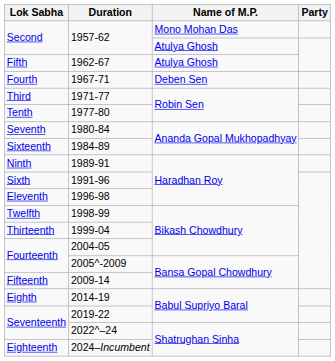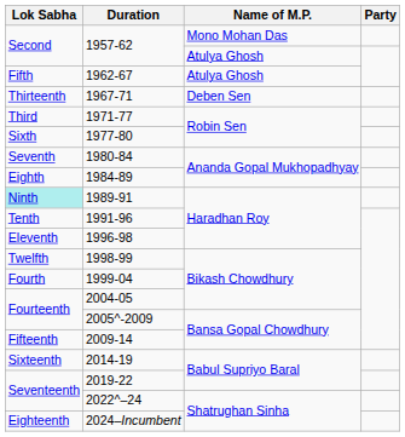1967-71 | Lok Sabha: Fourth -> Thirteenth
1977-80 | Lok Sabha: Tenth -> Sixth
1984-89 | Lok Sabha: Sixteenth -> Eighth
1989-91 | Lok Sabha: no background -> paleturquoise background
1991-96 | Lok Sabha: Sixth -> Tenth
1999-04 | Lok Sabha: Thirteenth -> Fourth
2014-19 | Lok Sabha: Eighth -> Sixteenth
